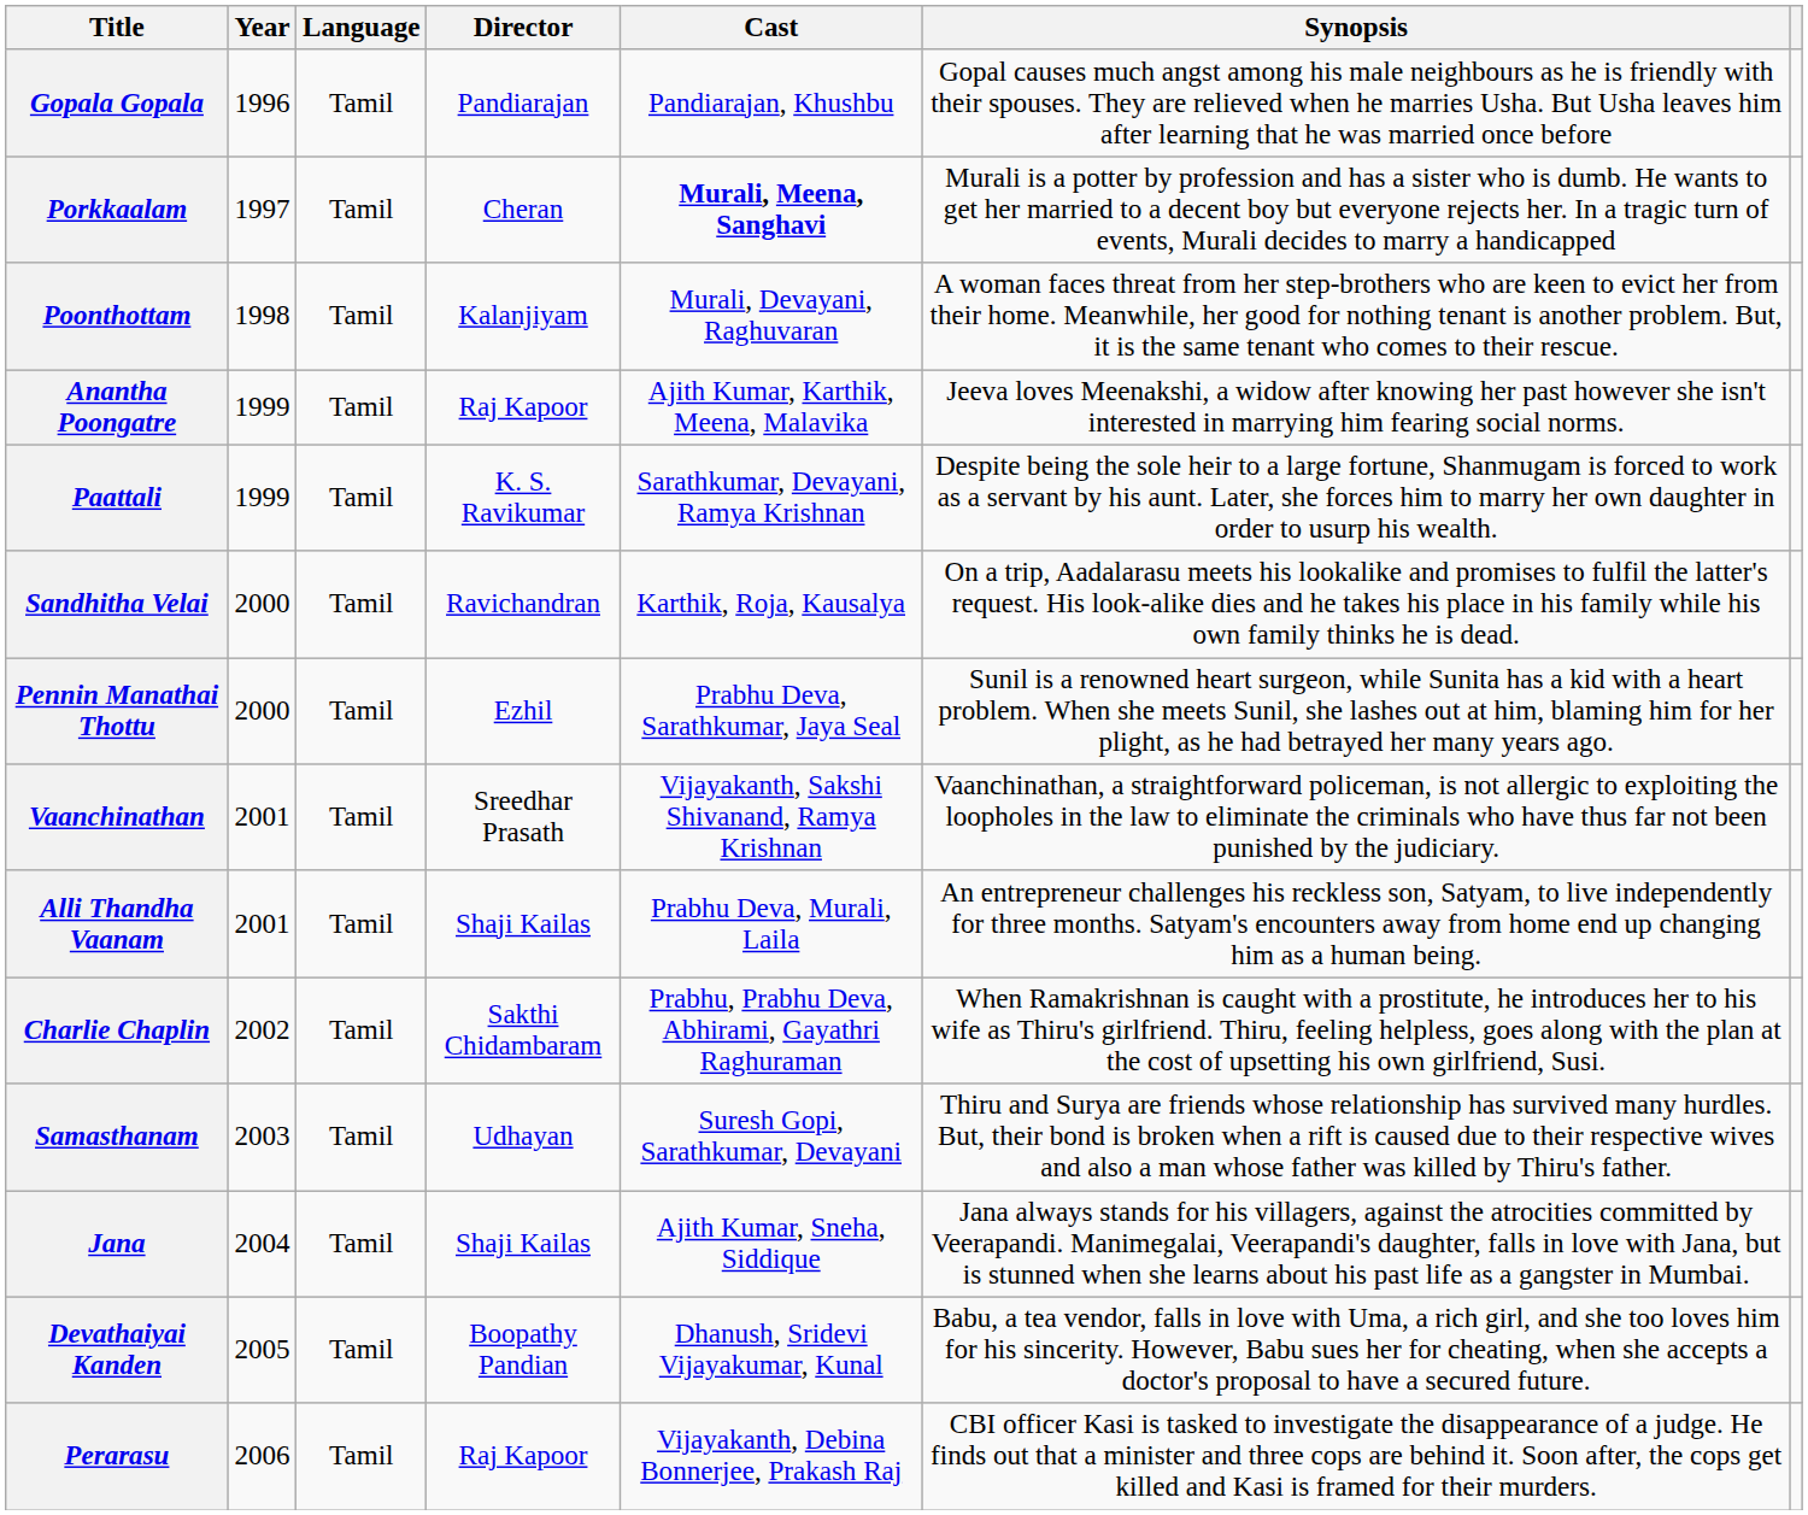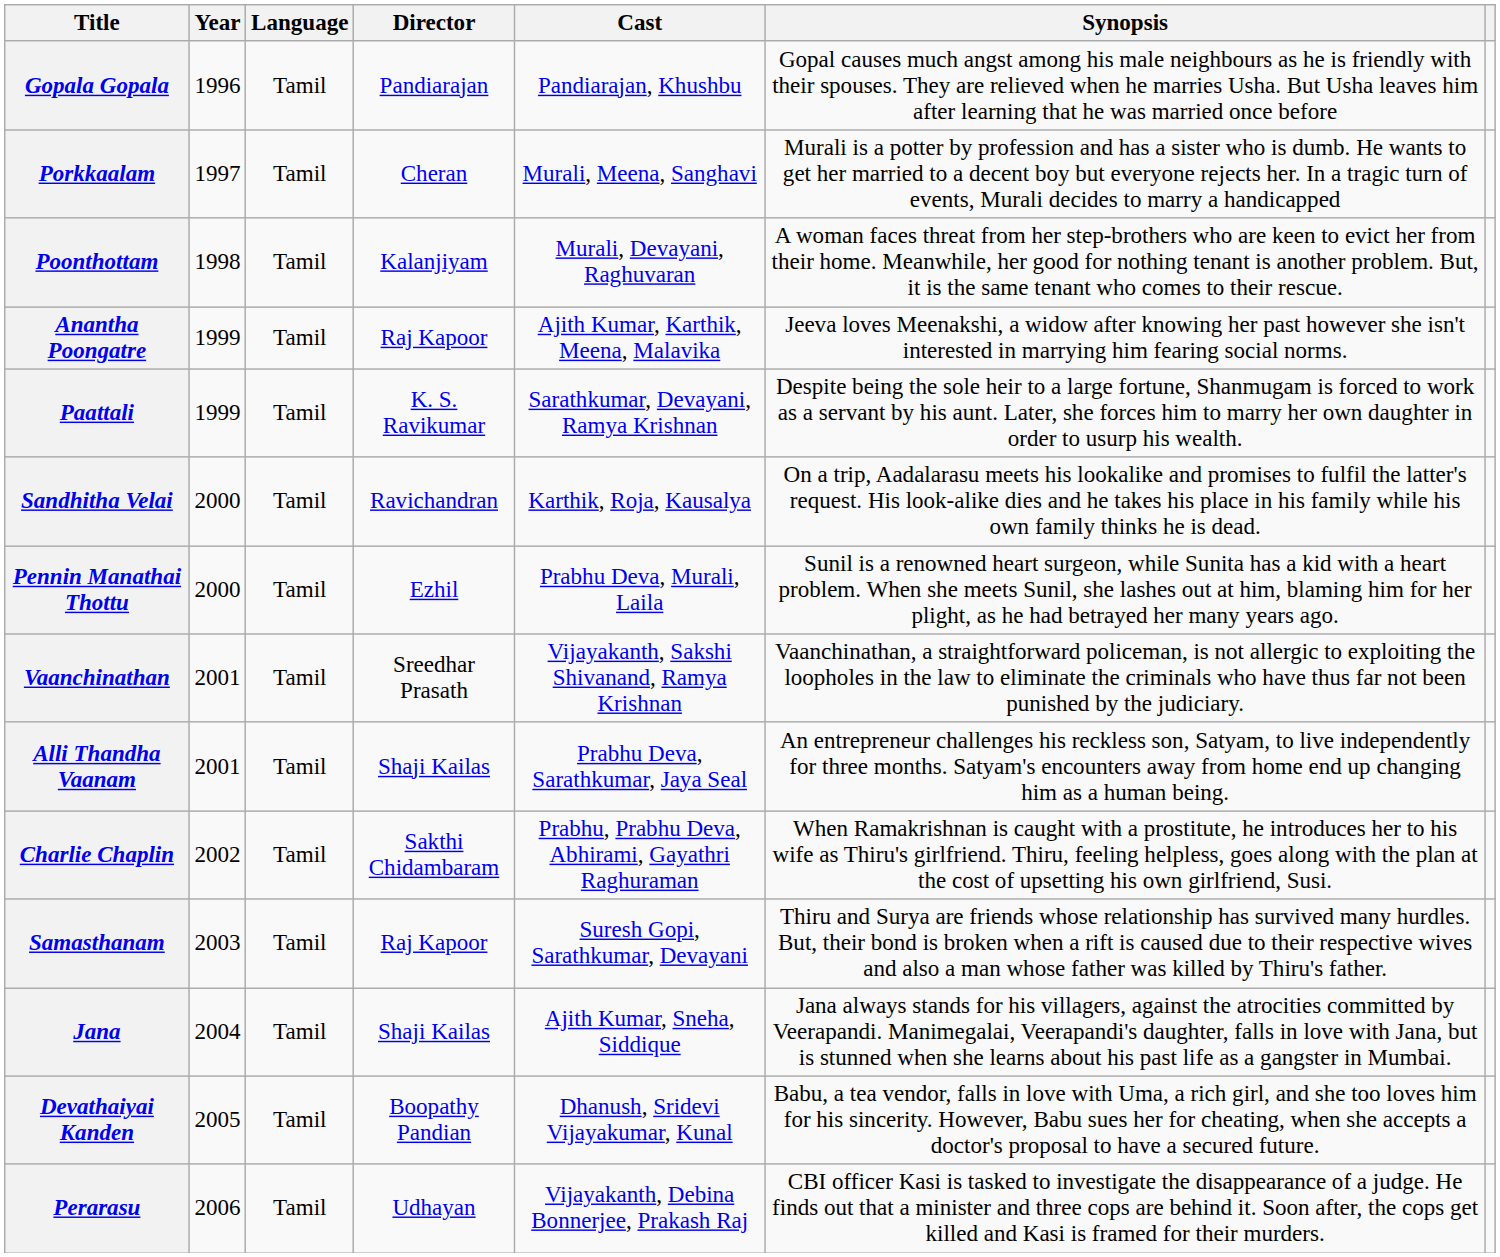Porkkaalam | Cast: bold -> normal
Pennin Manathai Thottu | Cast: Prabhu Deva, Sarathkumar, Jaya Seal -> Prabhu Deva, Murali, Laila
Alli Thandha Vaanam | Cast: Prabhu Deva, Murali, Laila -> Prabhu Deva, Sarathkumar, Jaya Seal
Samasthanam | Director: Udhayan -> Raj Kapoor
Perarasu | Director: Raj Kapoor -> Udhayan
